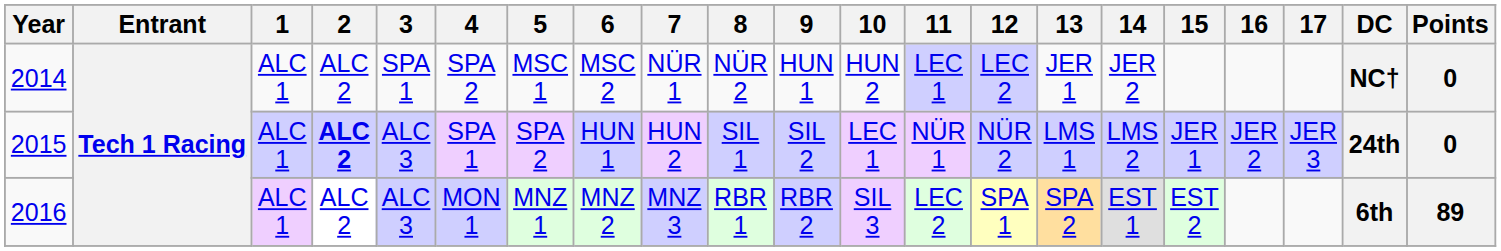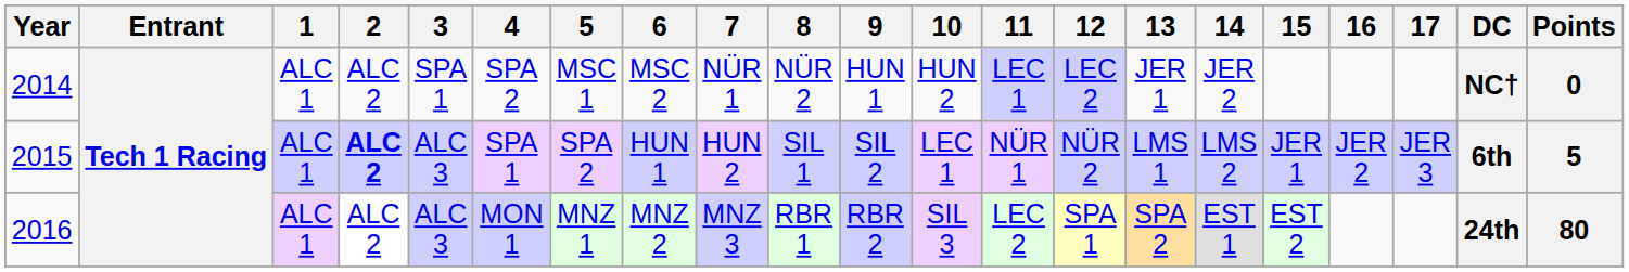2015 | DC: 24th -> 6th
2015 | Points: 0 -> 5
2016 | DC: 6th -> 24th
2016 | Points: 89 -> 80
